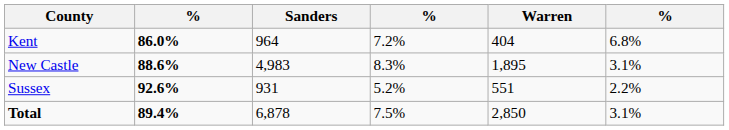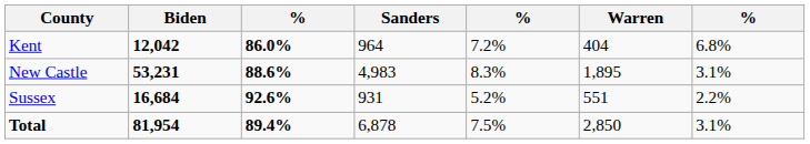+ column: Biden | 12,042 | 53,231 | 16,684 | 81,954
